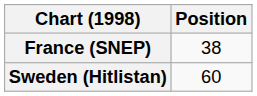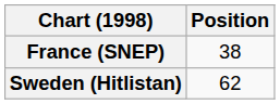Sweden (Hitlistan) | Position: 60 -> 62
